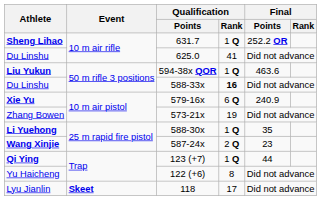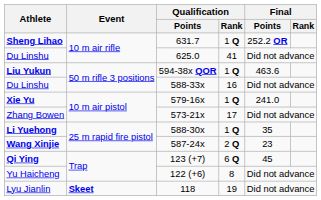Du Linshu / 588-33x | Qualification / Rank: bold -> normal
Xie Yu | Qualification / Rank: 6 Q -> 1 Q
Xie Yu | Final / Points: 240.9 -> 241.0
Zhang Bowen | Qualification / Rank: 19 -> 17
Qi Ying | Qualification / Rank: 1 Q -> 6 Q
Qi Ying | Final / Points: 44 -> 45
Lyu Jianlin | Qualification / Rank: 17 -> 19
